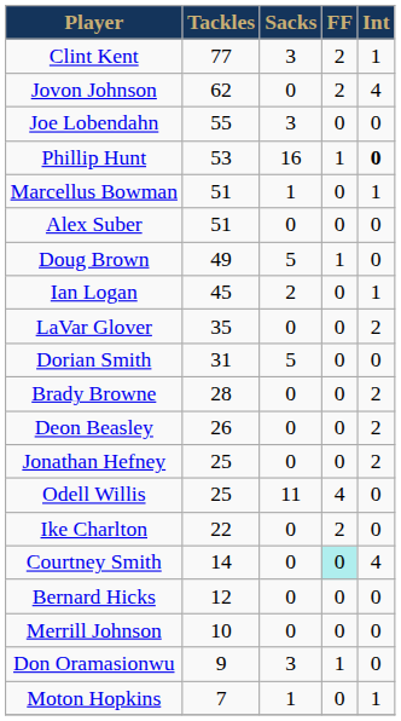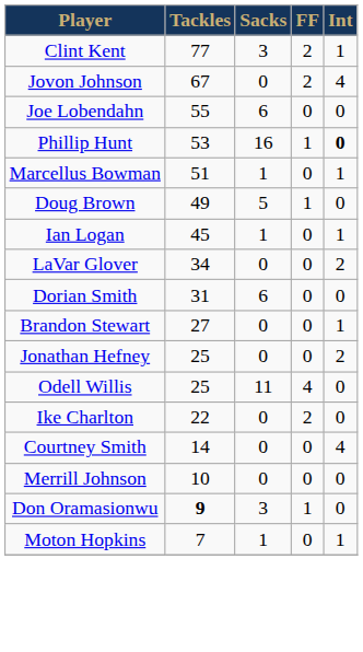Jovon Johnson | Tackles: 62 -> 67
Joe Lobendahn | Sacks: 3 -> 6
- row: Alex Suber | 51 | 0 | 0 | 0
Ian Logan | Sacks: 2 -> 1
LaVar Glover | Tackles: 35 -> 34
Dorian Smith | Sacks: 5 -> 6
- row: Brady Browne | 28 | 0 | 0 | 2
+ row: Brandon Stewart | 27 | 0 | 0 | 1
- row: Deon Beasley | 26 | 0 | 0 | 2
Courtney Smith | FF: paleturquoise background -> no background
- row: Bernard Hicks | 12 | 0 | 0 | 0
Don Oramasionwu | Tackles: normal -> bold
